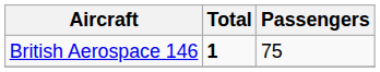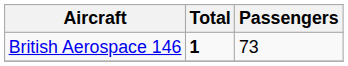British Aerospace 146 | Passengers: 75 -> 73
